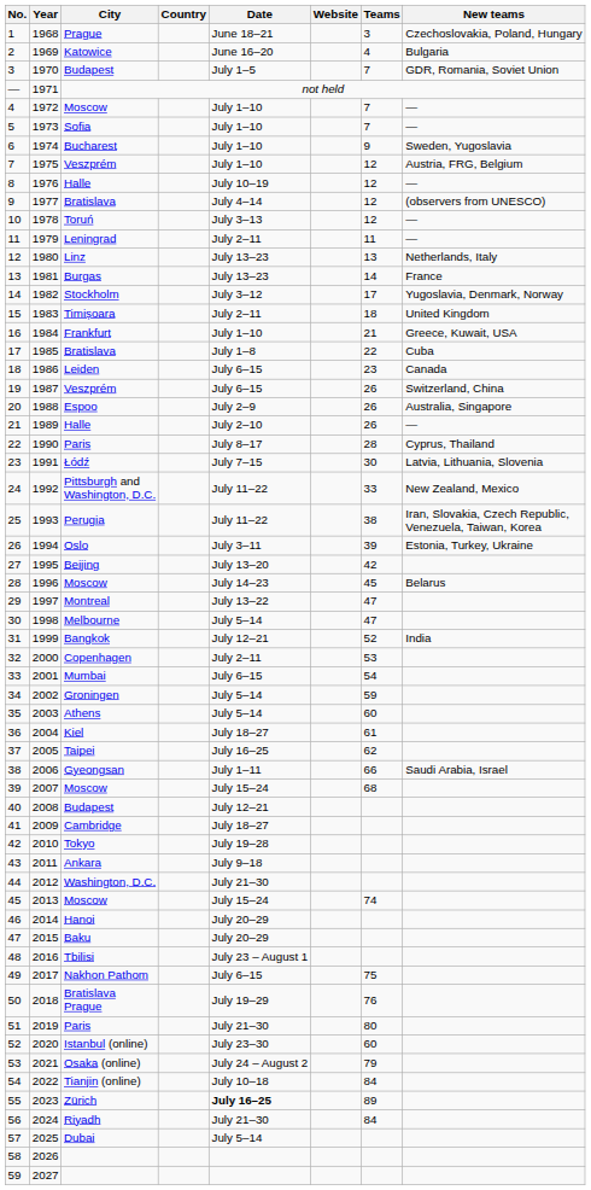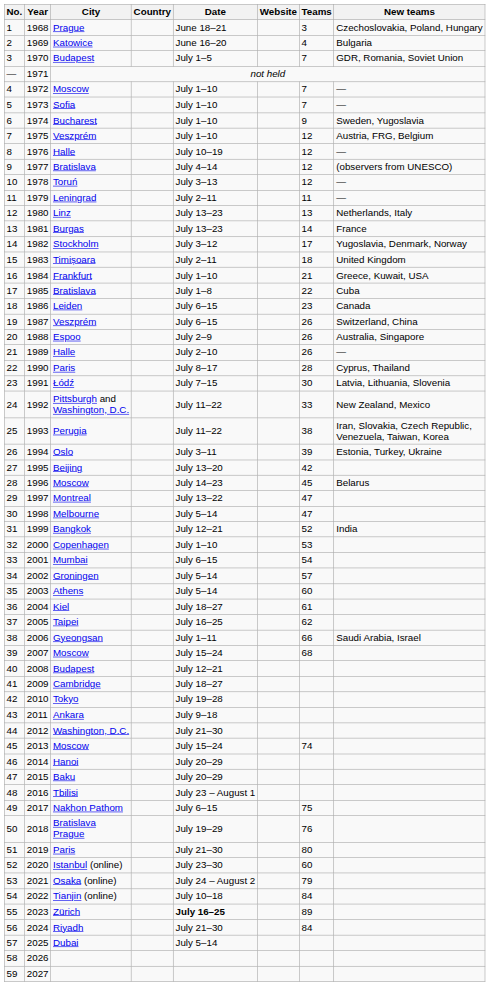32 | Date: July 2–11 -> July 1–10
34 | Teams: 59 -> 57
